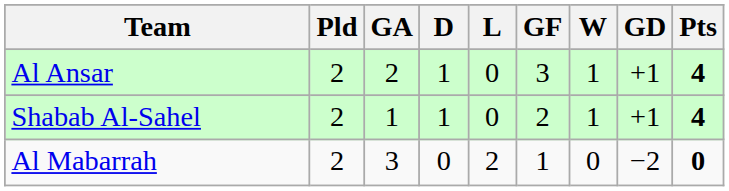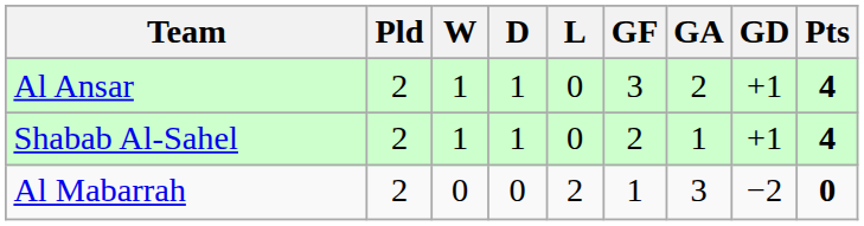columns swapped: W <-> GA
